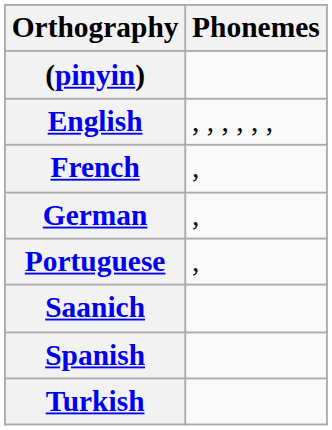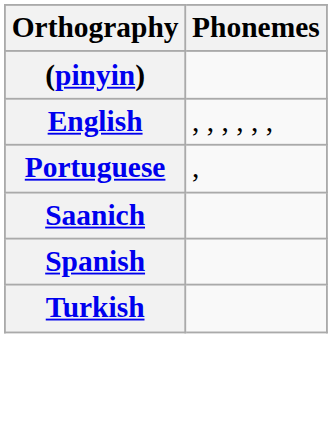- row: French | ,
- row: German | ,
